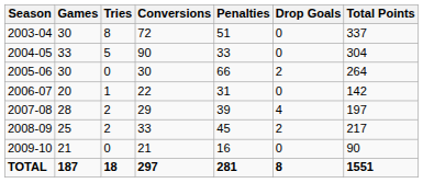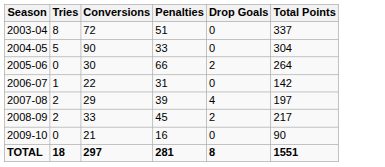- column: Games | 30 | 33 | 30 | 20 | 28 | 25 | 21 | 187
